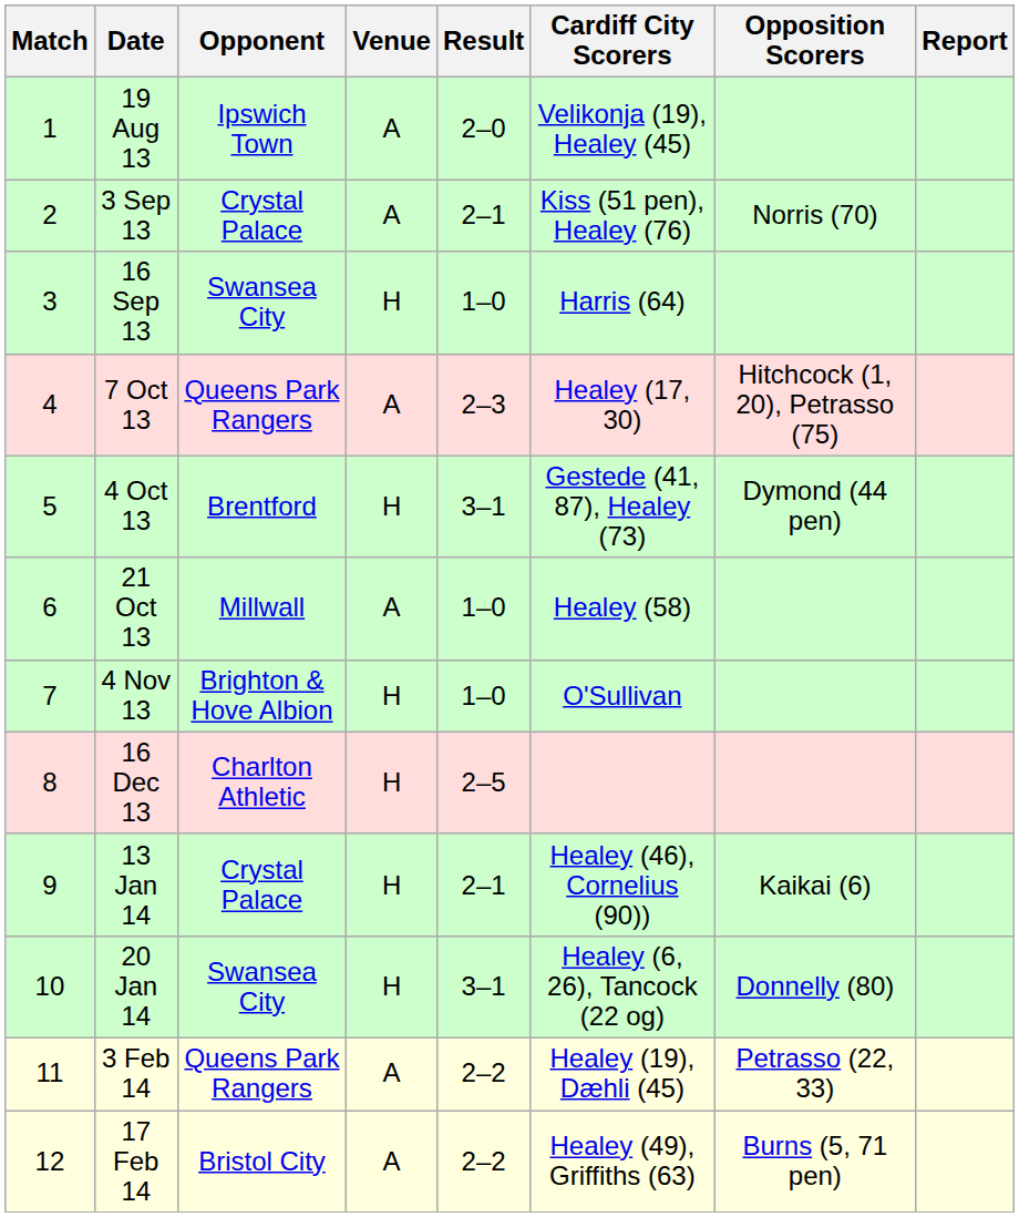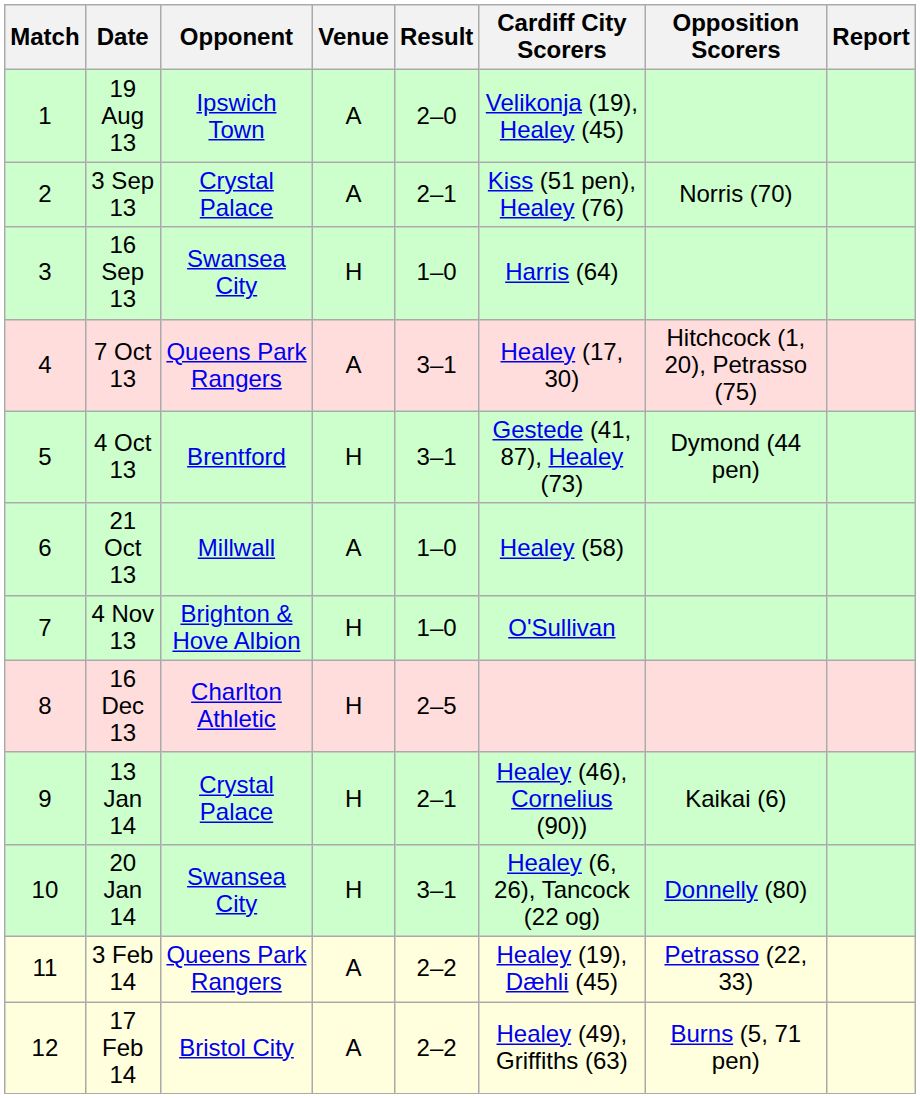7 Oct 13 | Result: 2–3 -> 3–1
